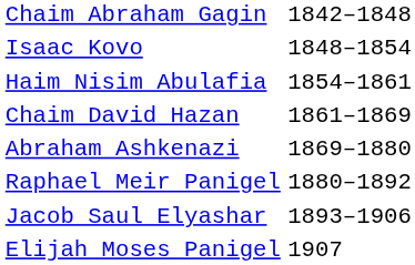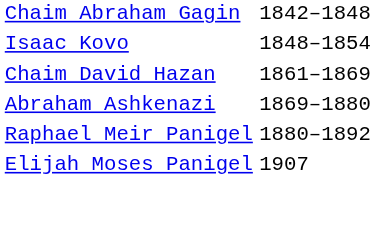- row: Haim Nisim Abulafia | 1854–1861
- row: Jacob Saul Elyashar | 1893–1906
